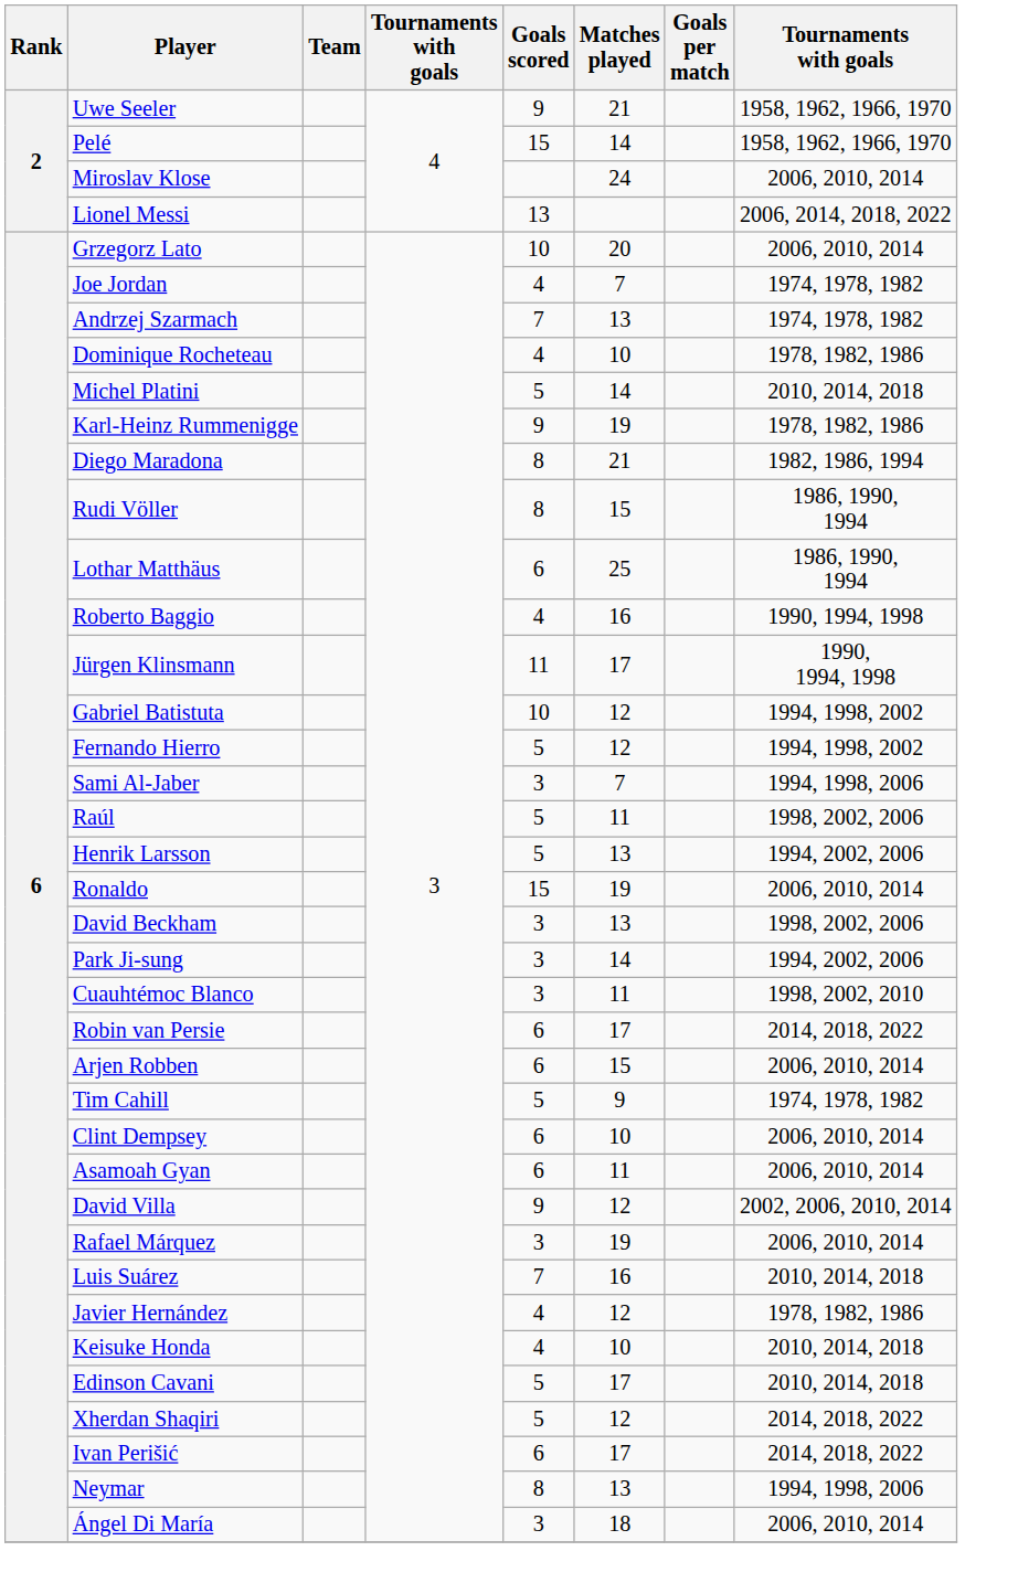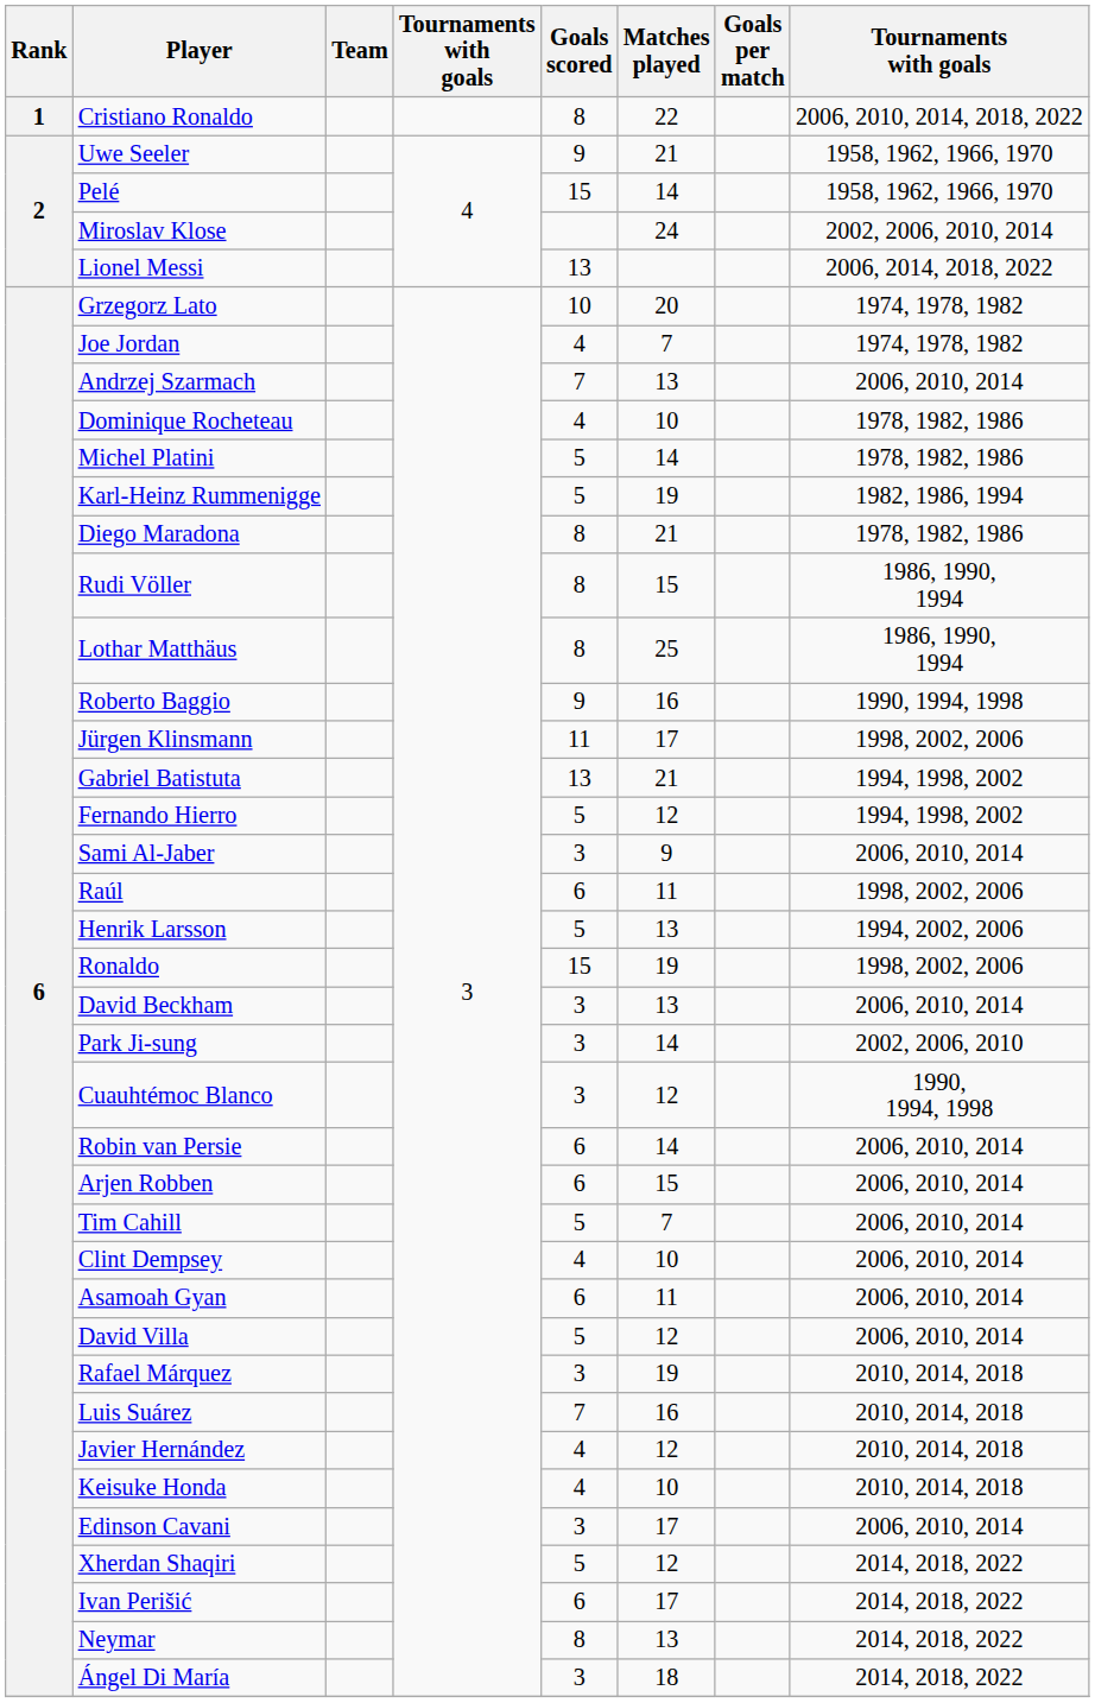+ row: 1 | Cristiano Ronaldo | 8 | 22 | 2006, 2010, 2014, 2018, 2022
Miroslav Klose | column 8: 2006, 2010, 2014 -> 2002, 2006, 2010, 2014
Grzegorz Lato | column 8: 2006, 2010, 2014 -> 1974, 1978, 1982
Andrzej Szarmach | column 8: 1974, 1978, 1982 -> 2006, 2010, 2014
Michel Platini | column 8: 2010, 2014, 2018 -> 1978, 1982, 1986
Karl-Heinz Rummenigge | Goals scored: 9 -> 5
Karl-Heinz Rummenigge | column 8: 1978, 1982, 1986 -> 1982, 1986, 1994
Diego Maradona | column 8: 1982, 1986, 1994 -> 1978, 1982, 1986
Lothar Matthäus | Goals scored: 6 -> 8
Roberto Baggio | Goals scored: 4 -> 9
Jürgen Klinsmann | column 8: 1990, 1994, 1998 -> 1998, 2002, 2006
Gabriel Batistuta | Goals scored: 10 -> 13
Gabriel Batistuta | Matches played: 12 -> 21
Sami Al-Jaber | Matches played: 7 -> 9
Sami Al-Jaber | column 8: 1994, 1998, 2006 -> 2006, 2010, 2014
Raúl | Goals scored: 5 -> 6
Ronaldo | column 8: 2006, 2010, 2014 -> 1998, 2002, 2006
David Beckham | column 8: 1998, 2002, 2006 -> 2006, 2010, 2014
Park Ji-sung | column 8: 1994, 2002, 2006 -> 2002, 2006, 2010
Cuauhtémoc Blanco | Matches played: 11 -> 12
Cuauhtémoc Blanco | column 8: 1998, 2002, 2010 -> 1990, 1994, 1998
Robin van Persie | Matches played: 17 -> 14
Robin van Persie | column 8: 2014, 2018, 2022 -> 2006, 2010, 2014
Tim Cahill | Matches played: 9 -> 7
Tim Cahill | column 8: 1974, 1978, 1982 -> 2006, 2010, 2014
Clint Dempsey | Goals scored: 6 -> 4
David Villa | Goals scored: 9 -> 5
David Villa | column 8: 2002, 2006, 2010, 2014 -> 2006, 2010, 2014
Rafael Márquez | column 8: 2006, 2010, 2014 -> 2010, 2014, 2018
Javier Hernández | column 8: 1978, 1982, 1986 -> 2010, 2014, 2018
Edinson Cavani | Goals scored: 5 -> 3
Edinson Cavani | column 8: 2010, 2014, 2018 -> 2006, 2010, 2014
Neymar | column 8: 1994, 1998, 2006 -> 2014, 2018, 2022
Ángel Di María | column 8: 2006, 2010, 2014 -> 2014, 2018, 2022
